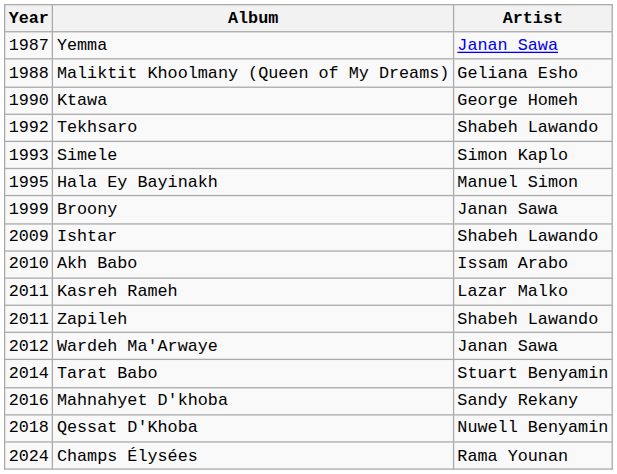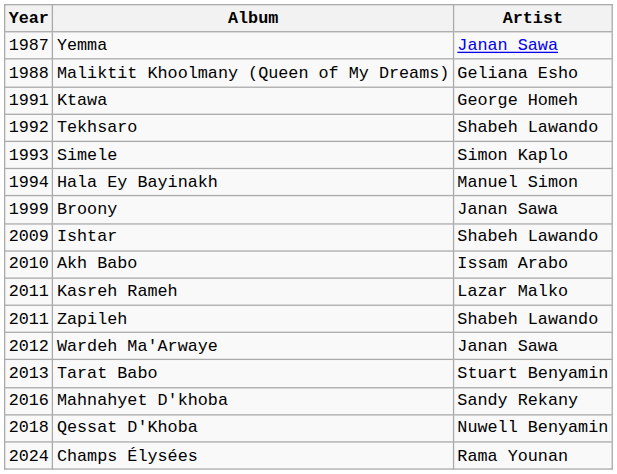Ktawa | Year: 1990 -> 1991
Hala Ey Bayinakh | Year: 1995 -> 1994
Tarat Babo | Year: 2014 -> 2013
